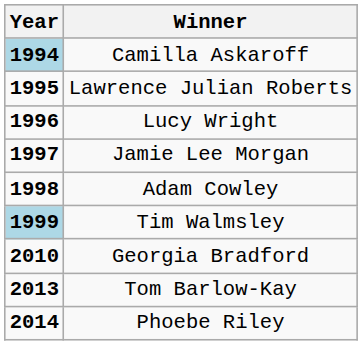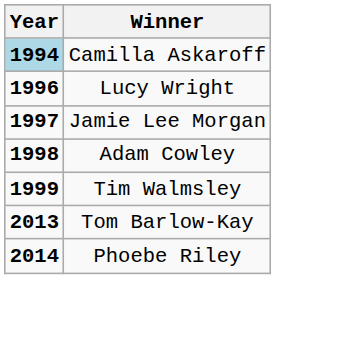- row: 1995 | Lawrence Julian Roberts
Tim Walmsley | Year: lightblue background -> no background
- row: 2010 | Georgia Bradford
